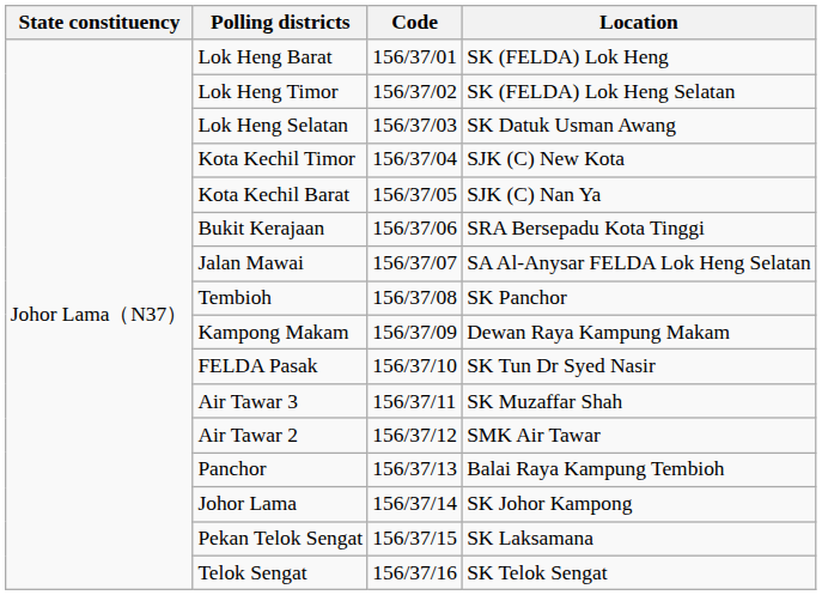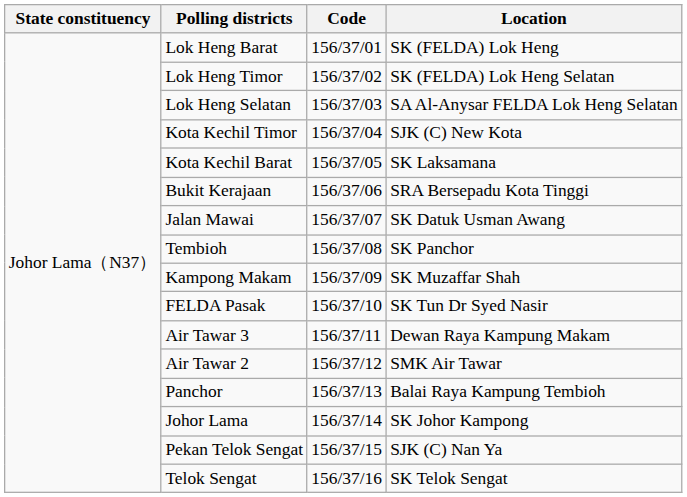Lok Heng Selatan | Location: SK Datuk Usman Awang -> SA Al-Anysar FELDA Lok Heng Selatan
Kota Kechil Barat | Location: SJK (C) Nan Ya -> SK Laksamana
Jalan Mawai | Location: SA Al-Anysar FELDA Lok Heng Selatan -> SK Datuk Usman Awang
Kampong Makam | Location: Dewan Raya Kampung Makam -> SK Muzaffar Shah
Air Tawar 3 | Location: SK Muzaffar Shah -> Dewan Raya Kampung Makam
Pekan Telok Sengat | Location: SK Laksamana -> SJK (C) Nan Ya
